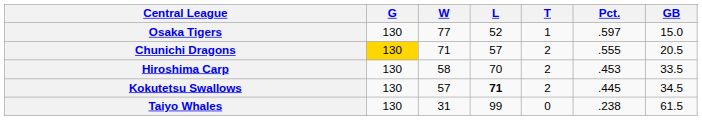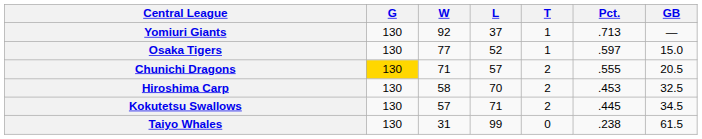+ row: Yomiuri Giants | 130 | 92 | 37 | 1 | .713 | —
Hiroshima Carp | GB: 33.5 -> 32.5
Kokutetsu Swallows | L: bold -> normal
